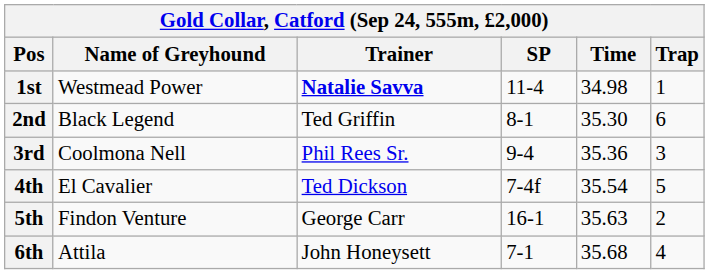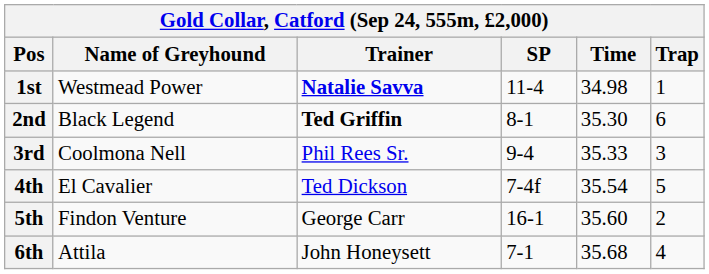2nd | Trainer: normal -> bold
3rd | Time: 35.36 -> 35.33
5th | Time: 35.63 -> 35.60
